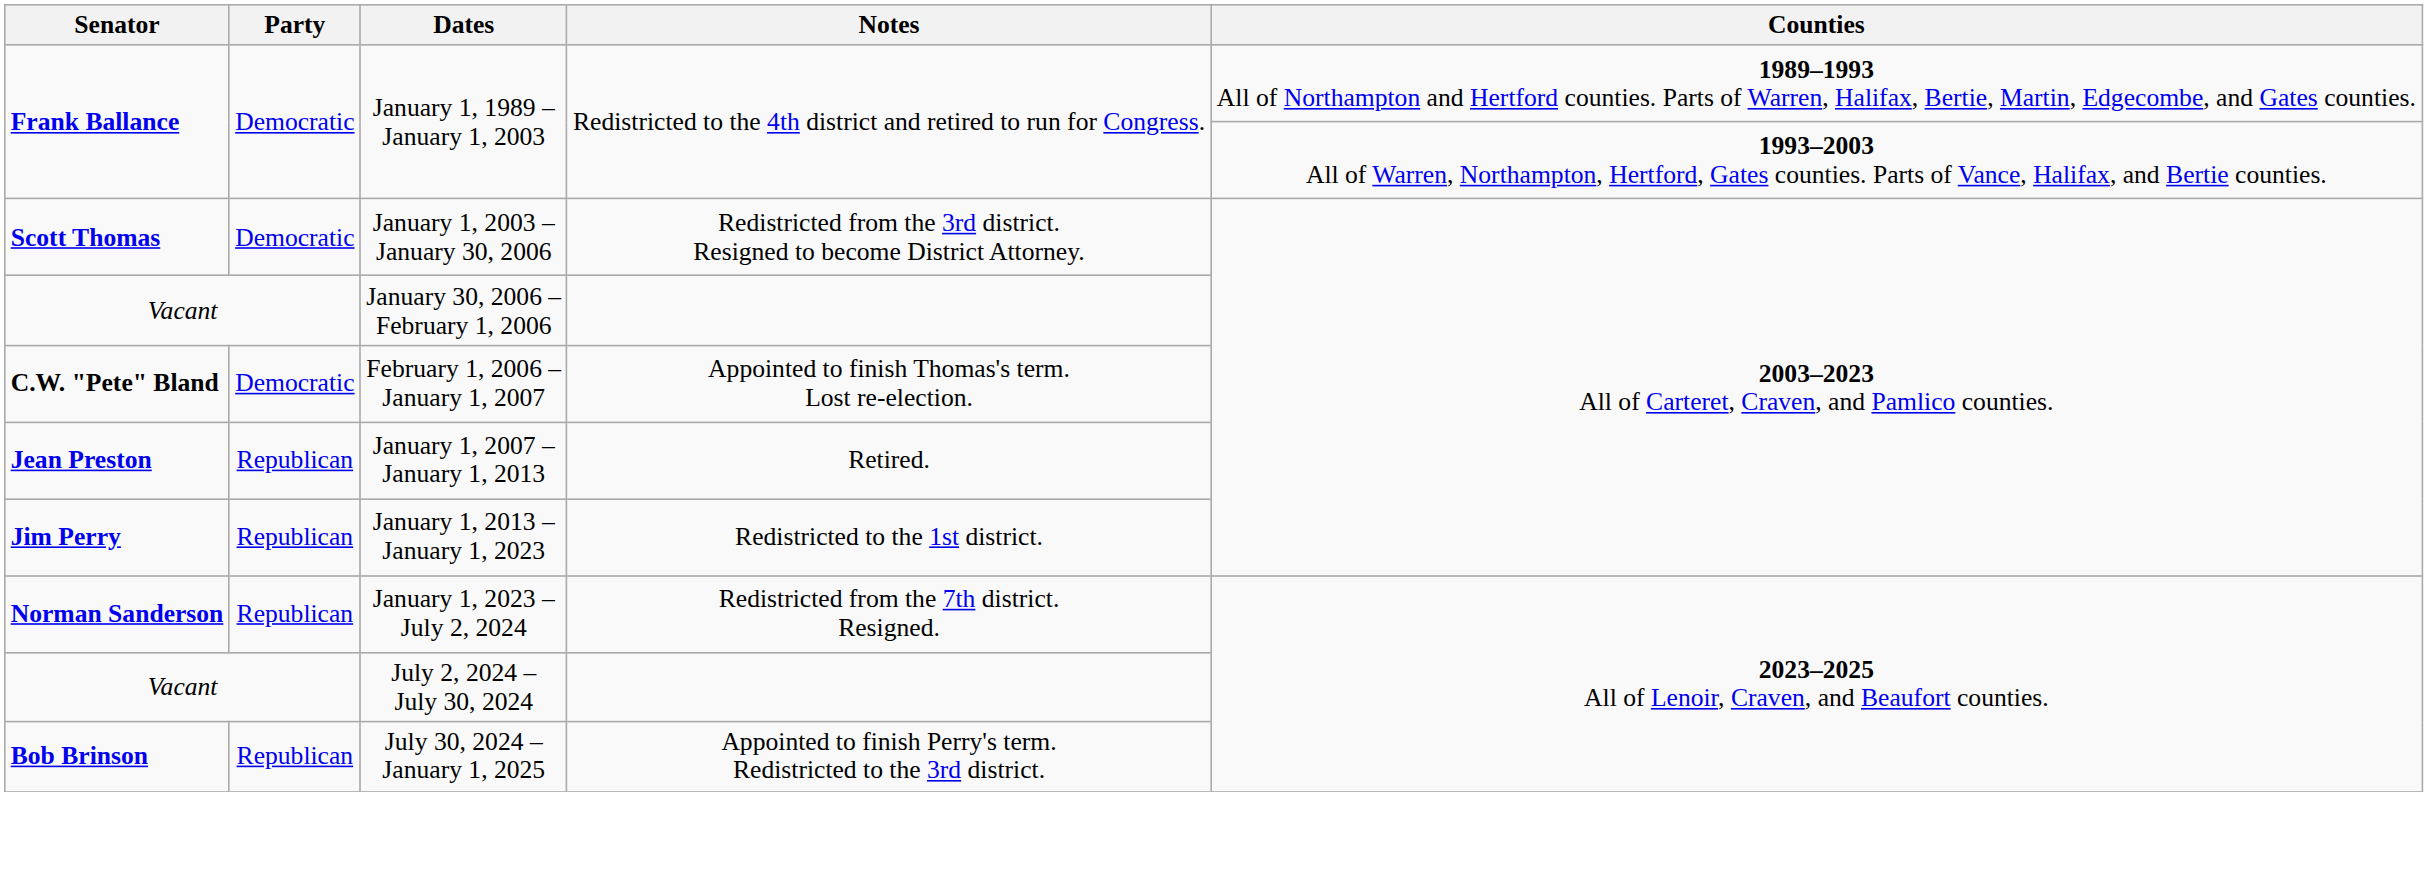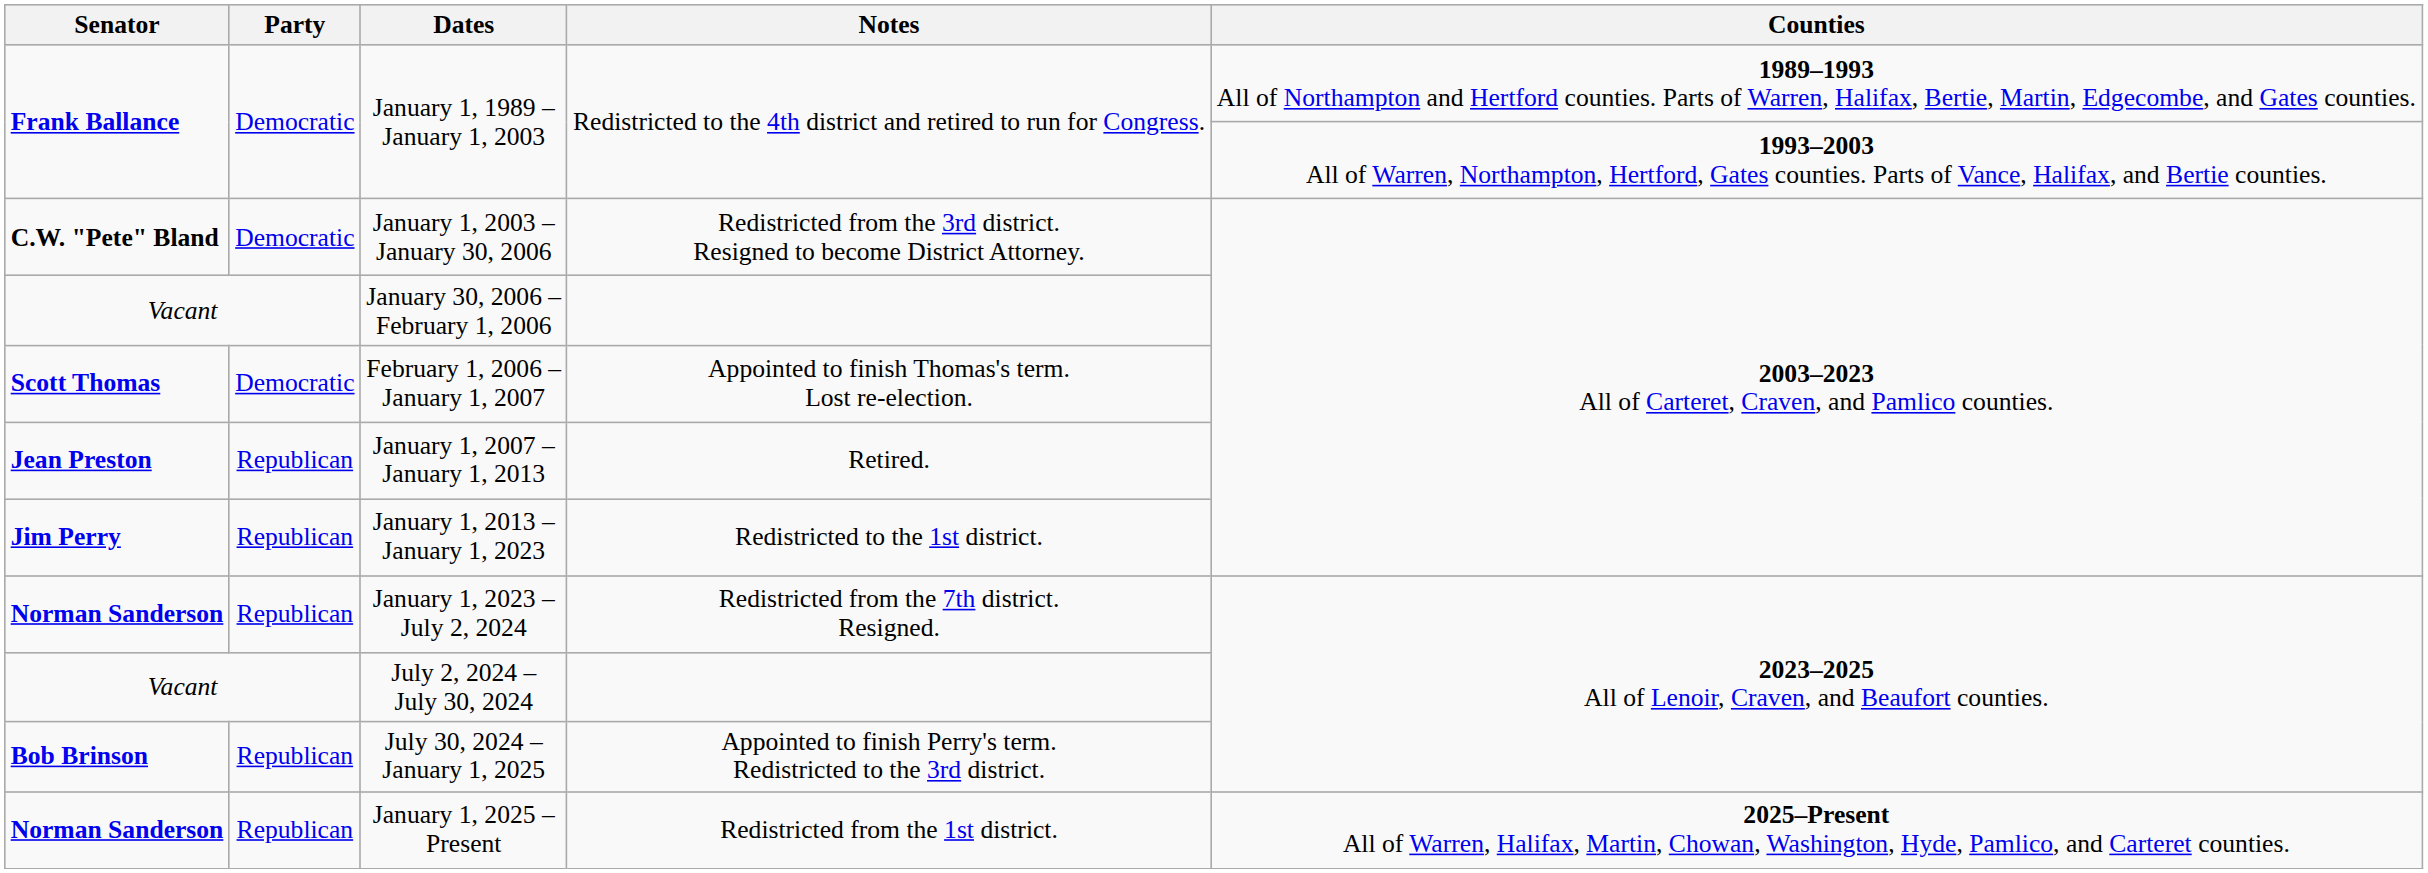January 1, 2003 – January 30, 2006 | Senator: Scott Thomas -> C.W. "Pete" Bland
February 1, 2006 – January 1, 2007 | Senator: C.W. "Pete" Bland -> Scott Thomas
+ row: Norman Sanderson | Republican | January 1, 2025 – Present | Redistricted from the 1st district. | 2025–Present All of Warren, Halifax, Martin, Chowan, Washington, Hyde, Pamlico, and Carteret counties.
